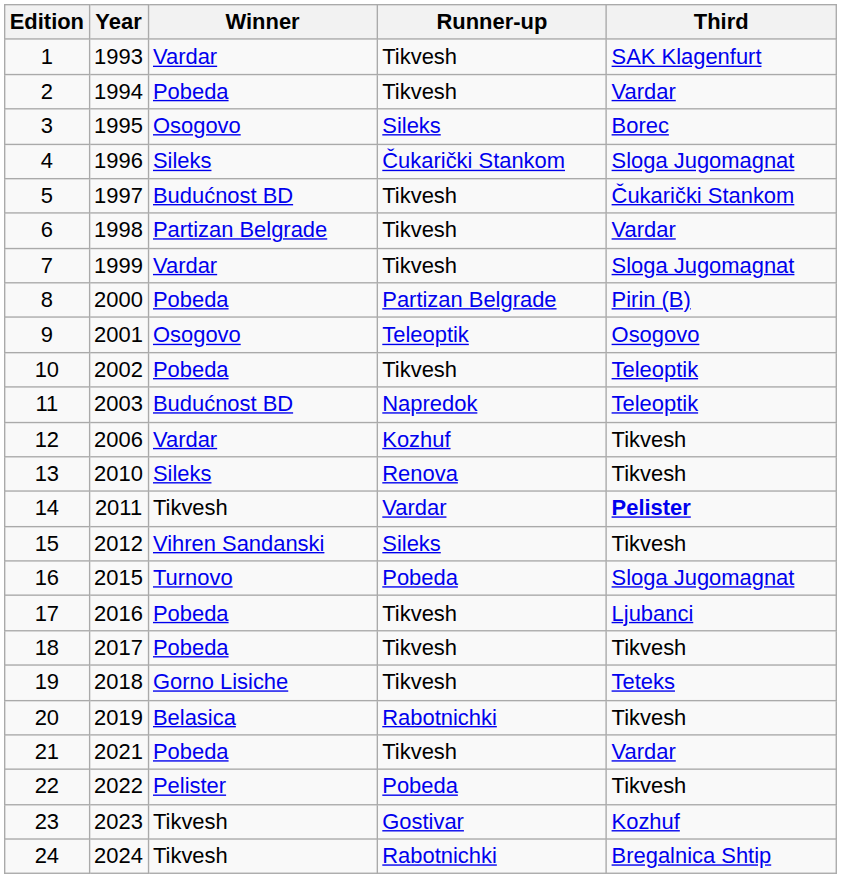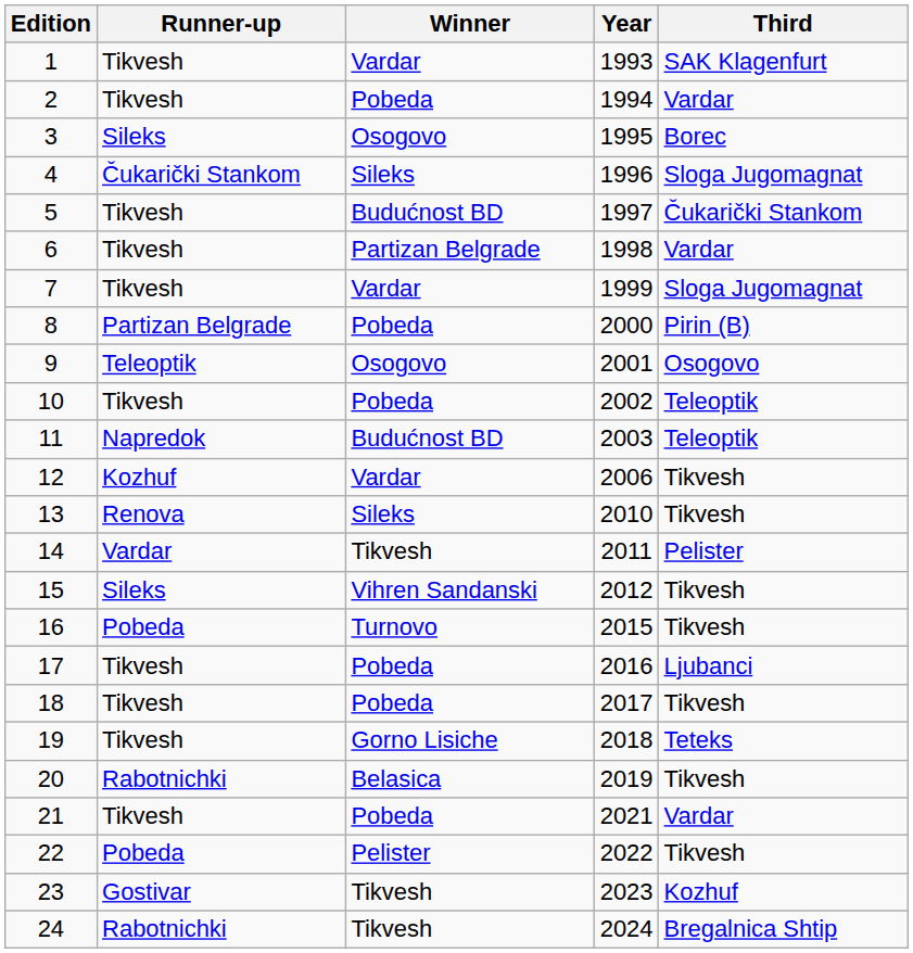columns swapped: Year <-> Runner-up
14 | Third: bold -> normal
16 | Third: Sloga Jugomagnat -> Tikvesh
